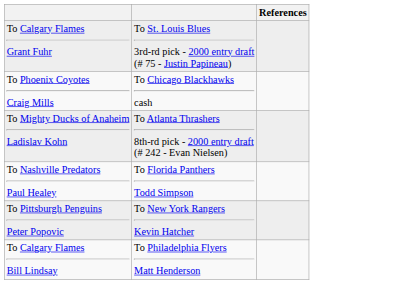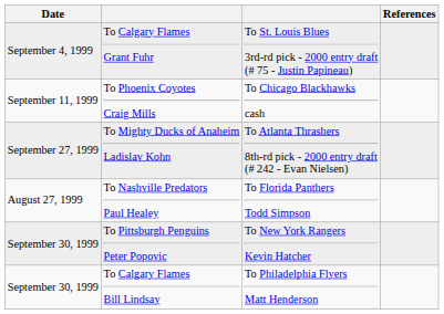+ column: Date | September 4, 1999 | September 11, 1999 | September 27, 1999 | August 27, 1999 | September 30, 1999 | September 30, 1999
